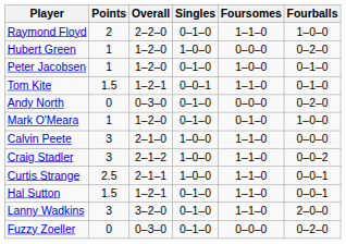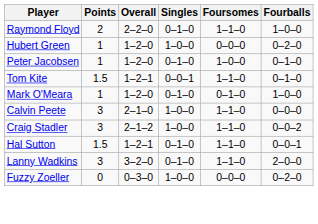- row: Andy North | 0 | 0–3–0 | 0–1–0 | 0–0–0 | 0–2–0
- row: Curtis Strange | 2.5 | 2–1–1 | 1–0–0 | 1–1–0 | 0–0–1
Fuzzy Zoeller | Singles: 0–1–0 -> 1–0–0
